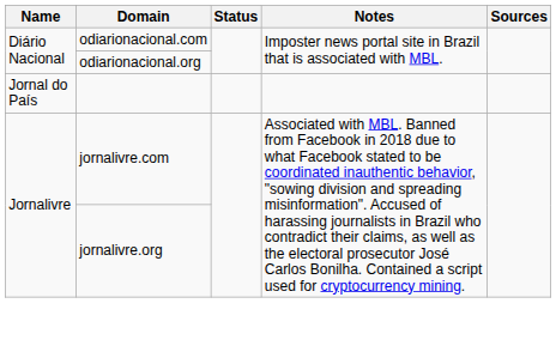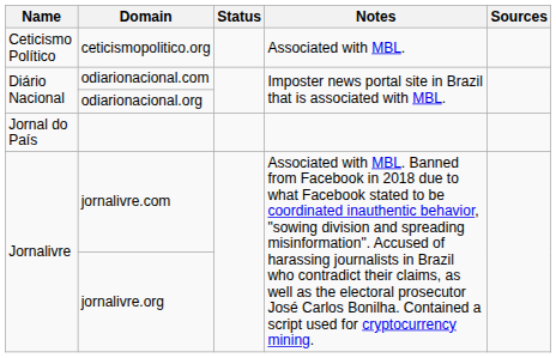+ row: Ceticismo Político | ceticismopolitico.org | Associated with MBL.
